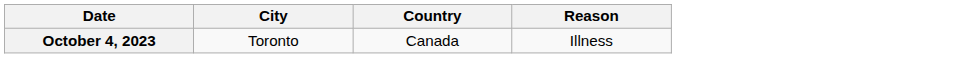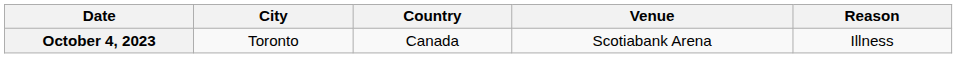+ column: Venue | Scotiabank Arena
